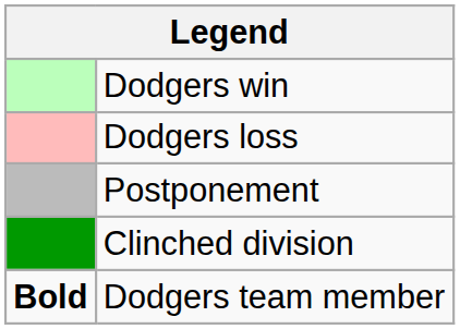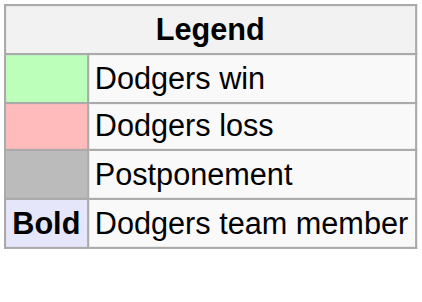- row: Clinched division
Dodgers team member | column 1: no background -> lavender background
